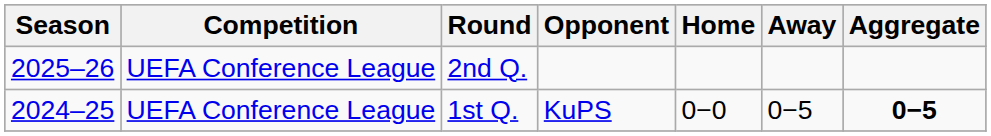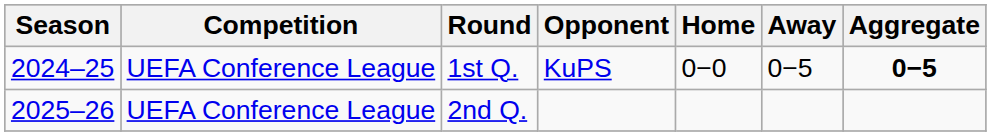rows swapped: 1st Q. <-> 2nd Q.
